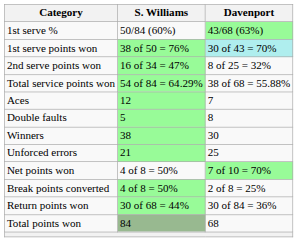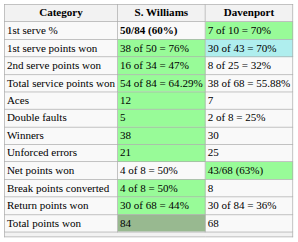1st serve % | S. Williams: normal -> bold
1st serve % | Davenport: 43/68 (63%) -> 7 of 10 = 70%
Double faults | Davenport: 8 -> 2 of 8 = 25%
Net points won | Davenport: 7 of 10 = 70% -> 43/68 (63%)
Break points converted | Davenport: 2 of 8 = 25% -> 8
